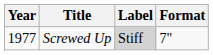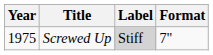Screwed Up | Year: 1977 -> 1975
